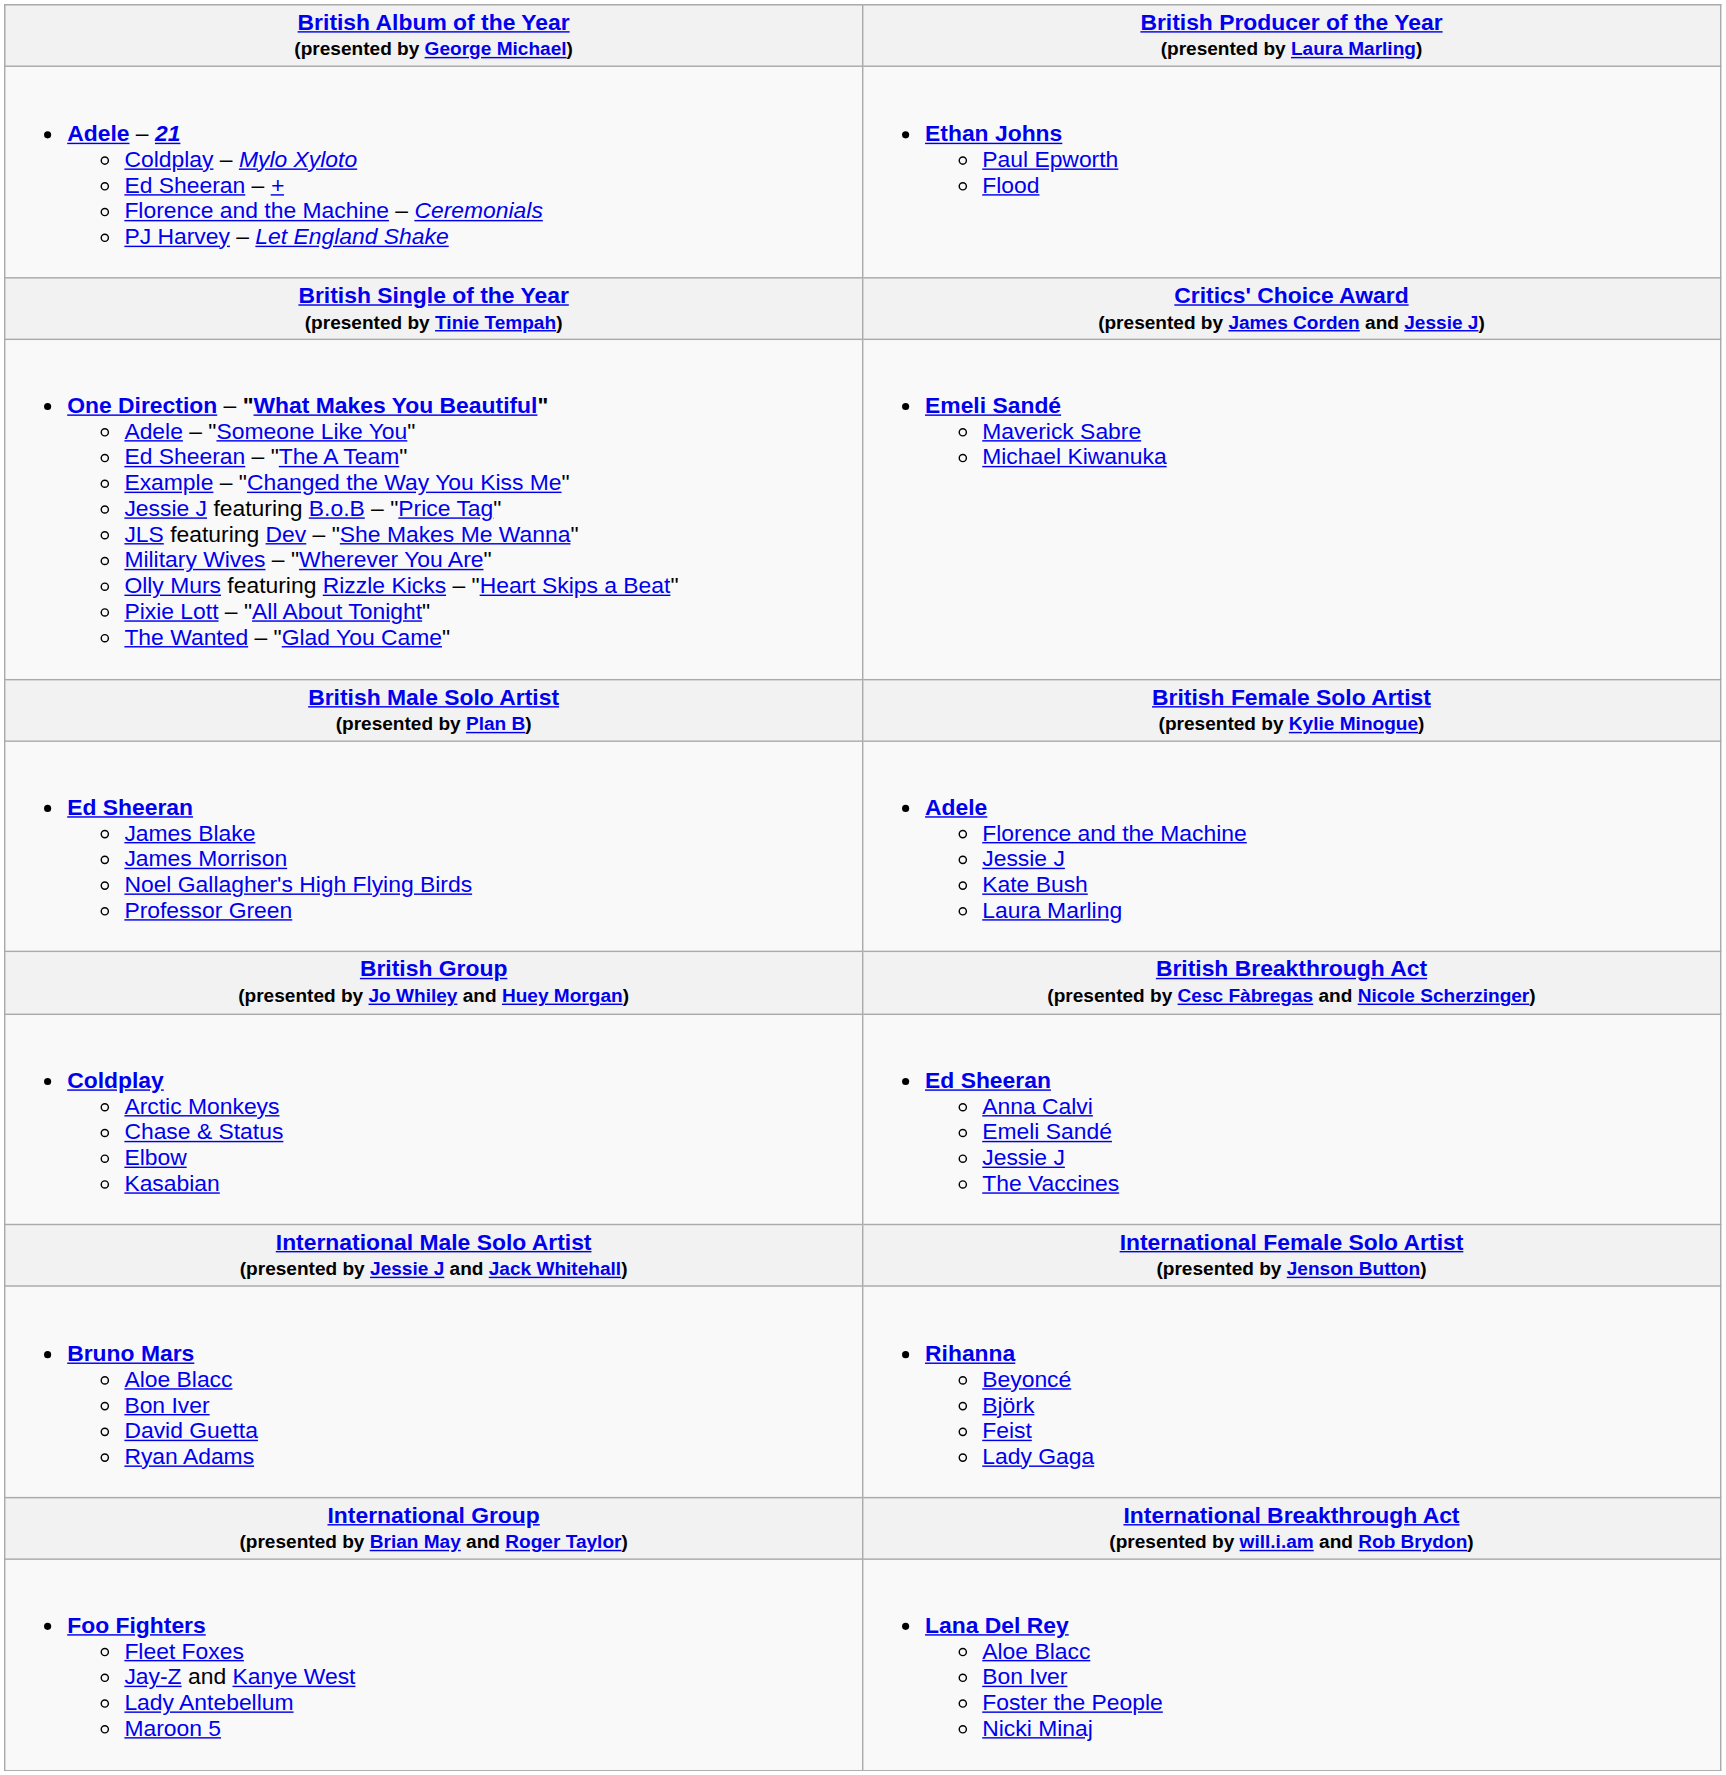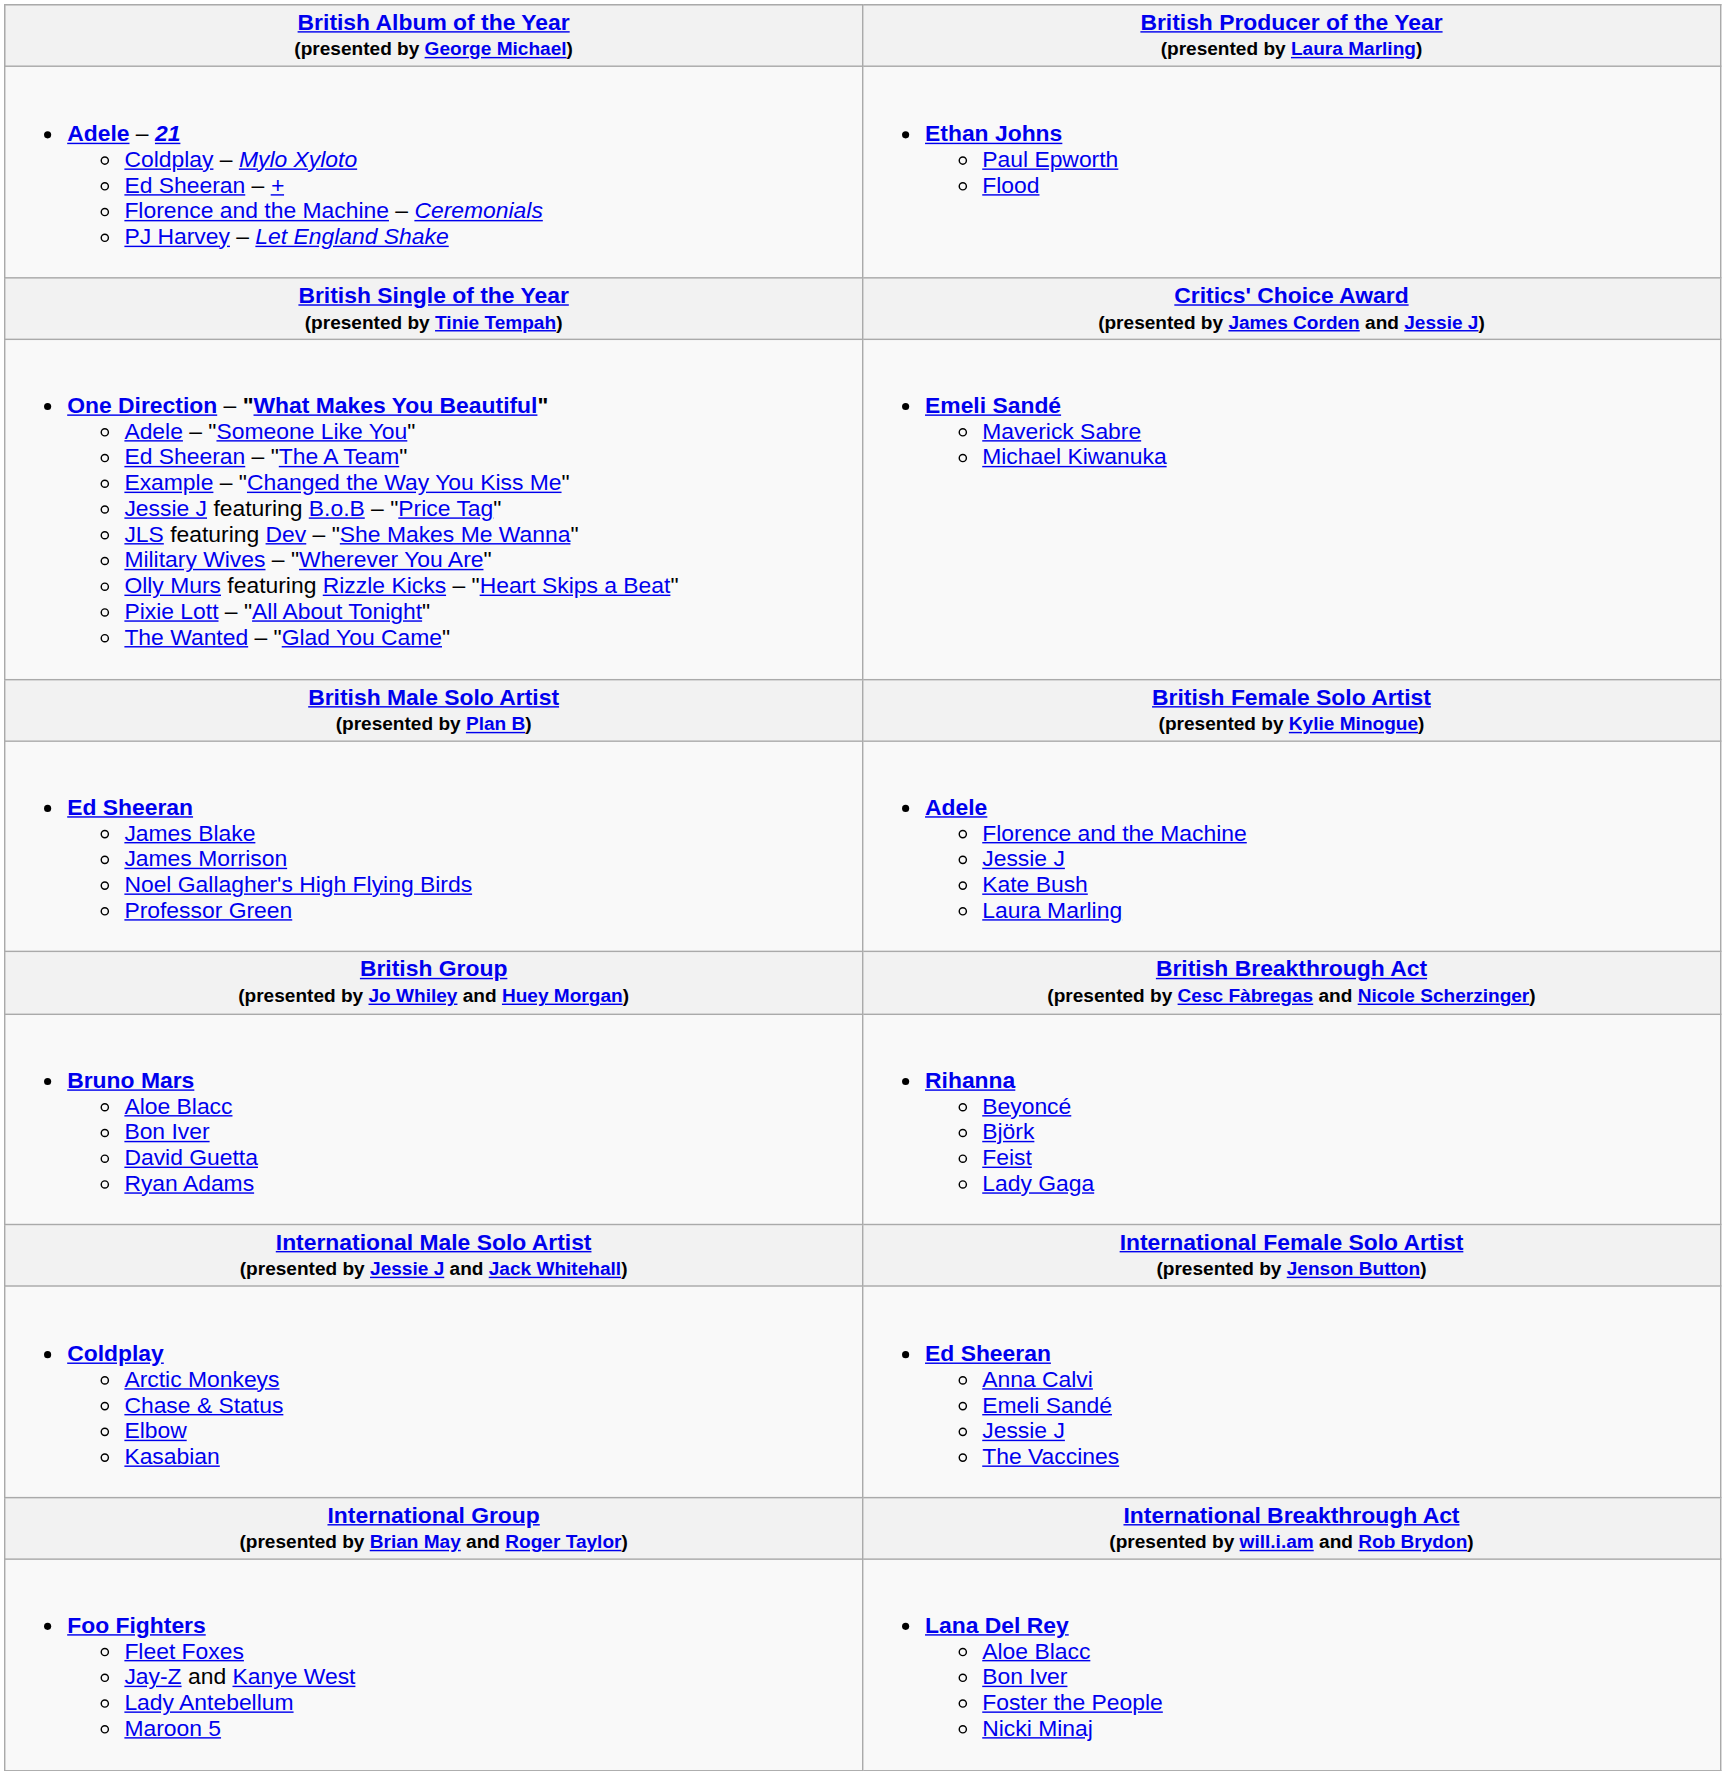rows swapped: Coldplay Arctic Monkeys Chase & Status Elbow Kasabian <-> Bruno Mars Aloe Blacc Bon Iver David Guetta Ryan Adams
